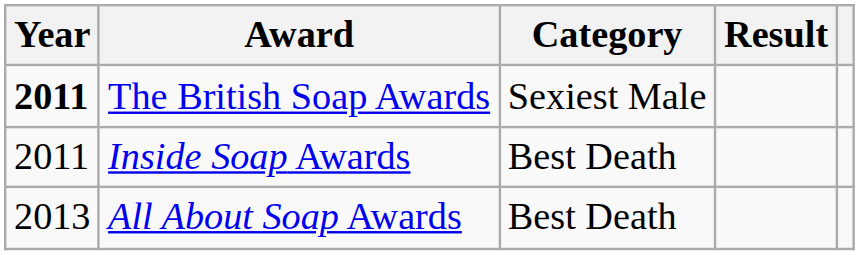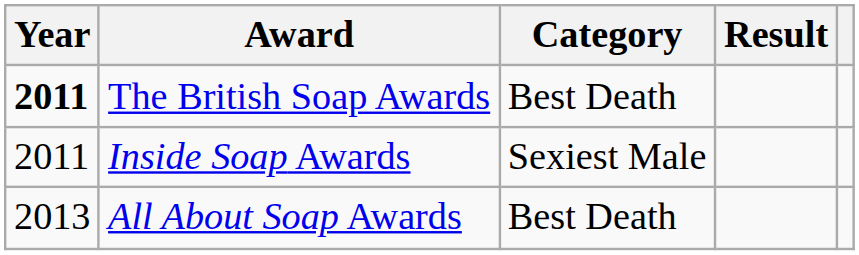The British Soap Awards | Category: Sexiest Male -> Best Death
Inside Soap Awards | Category: Best Death -> Sexiest Male
